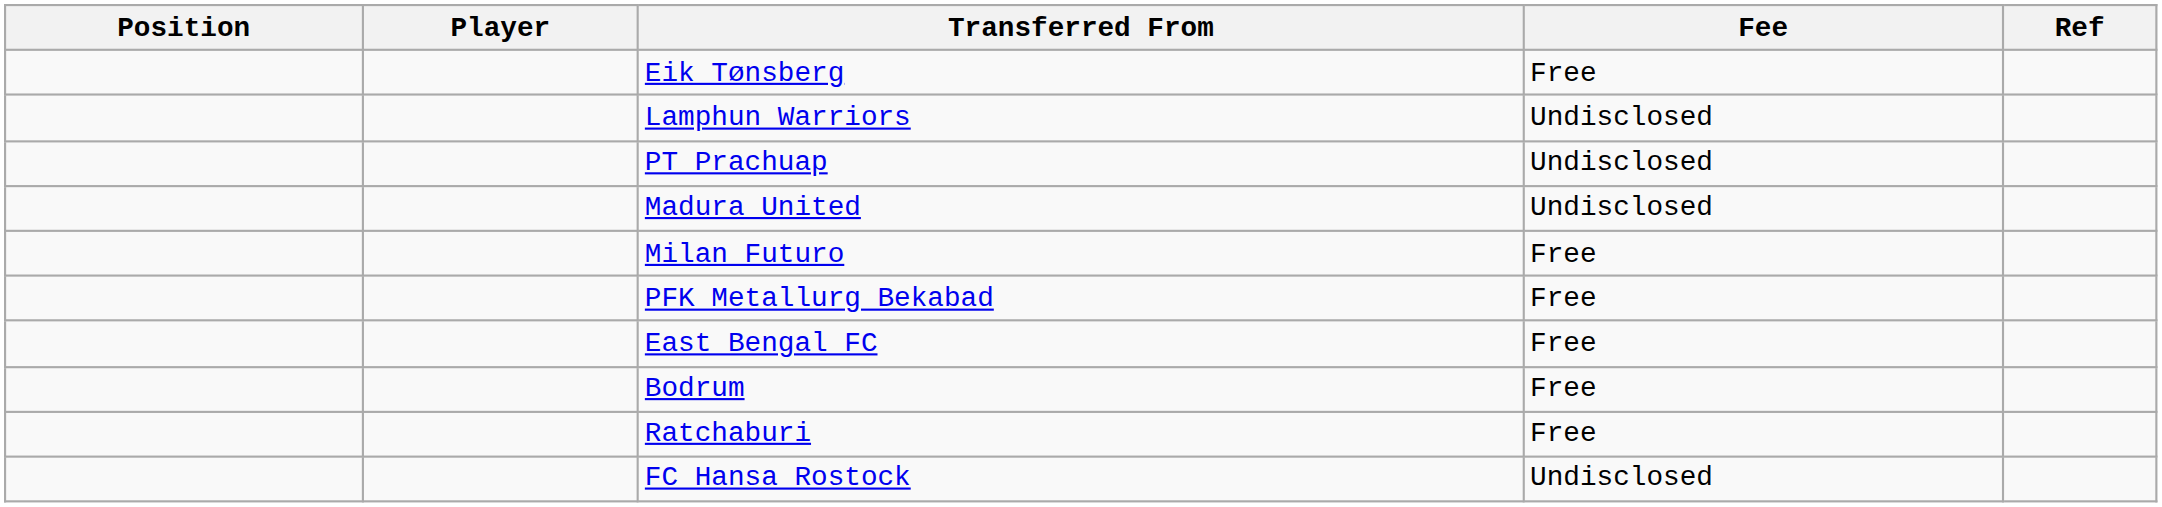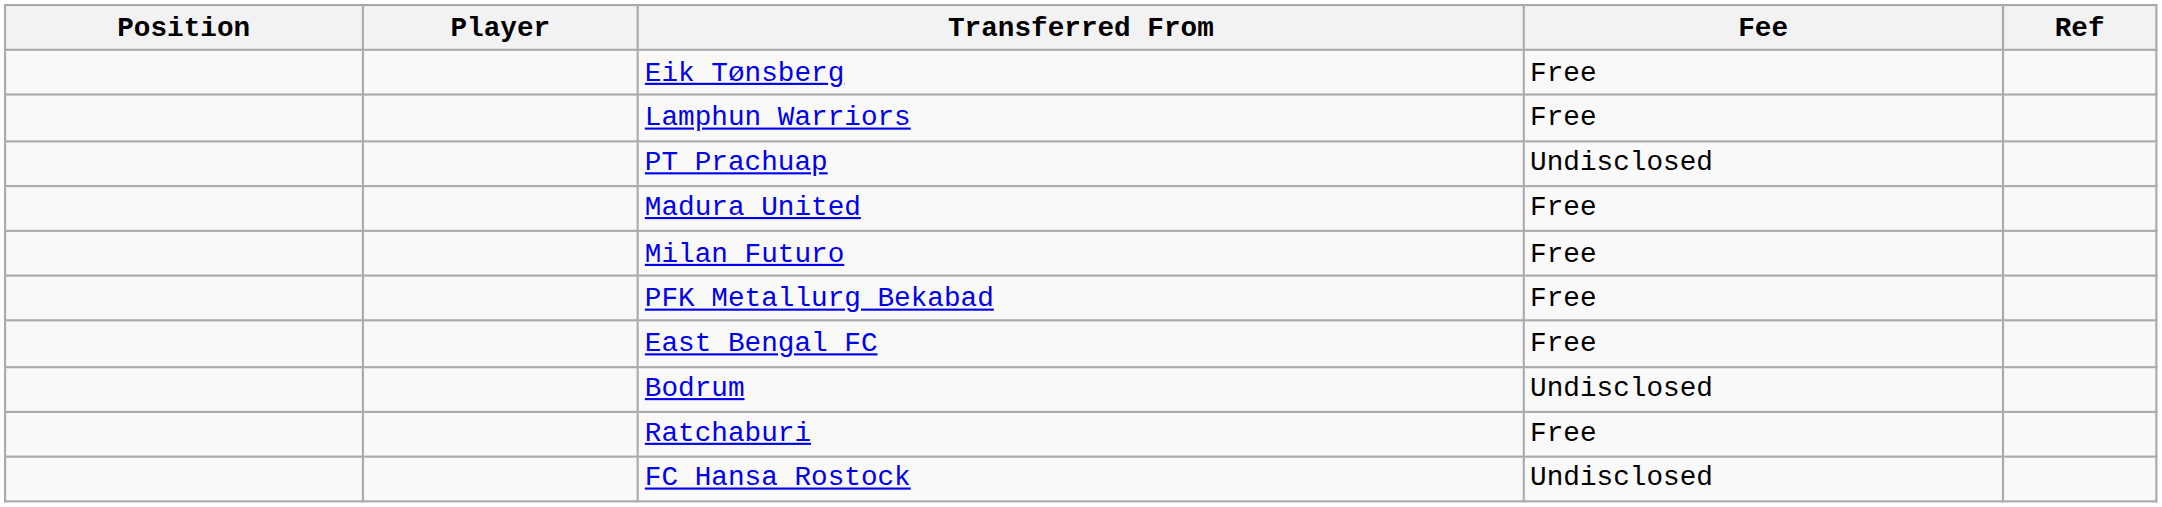Lamphun Warriors | Fee: Undisclosed -> Free
Madura United | Fee: Undisclosed -> Free
Bodrum | Fee: Free -> Undisclosed
